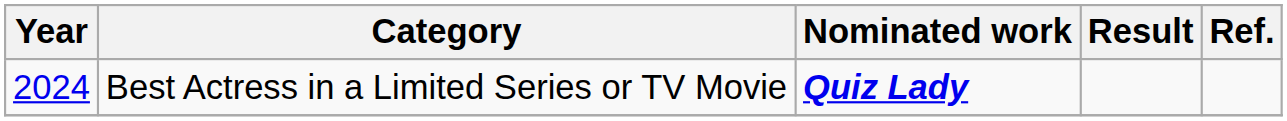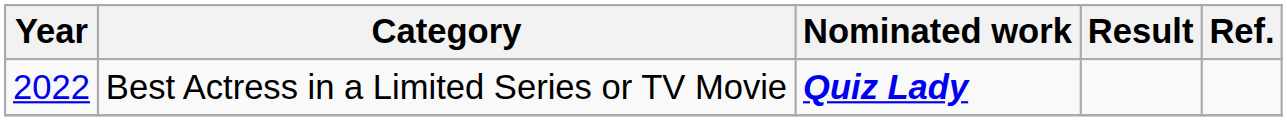Best Actress in a Limited Series or TV Movie | Year: 2024 -> 2022
